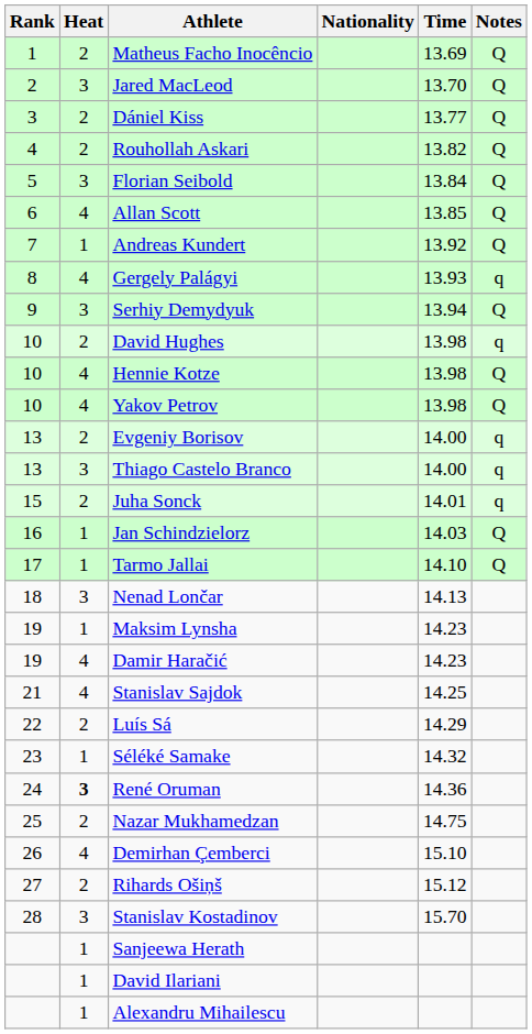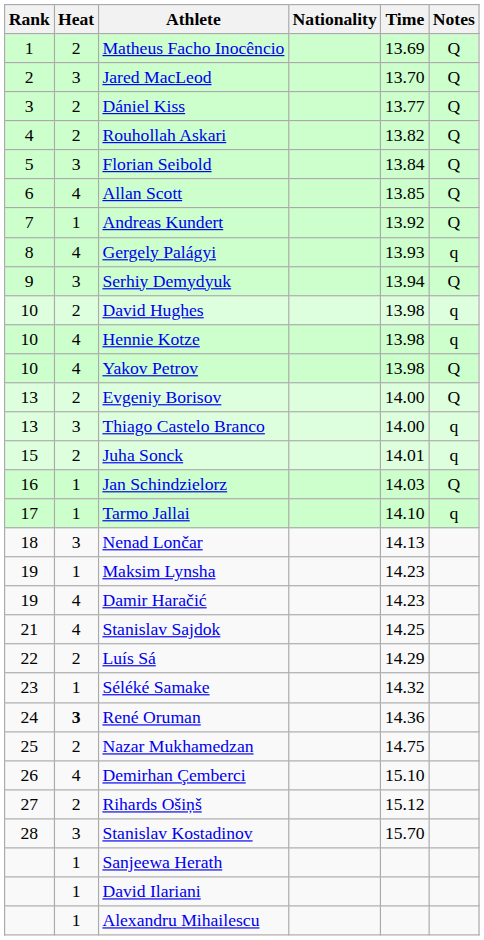Hennie Kotze | Notes: Q -> q
Evgeniy Borisov | Notes: q -> Q
Tarmo Jallai | Notes: Q -> q
